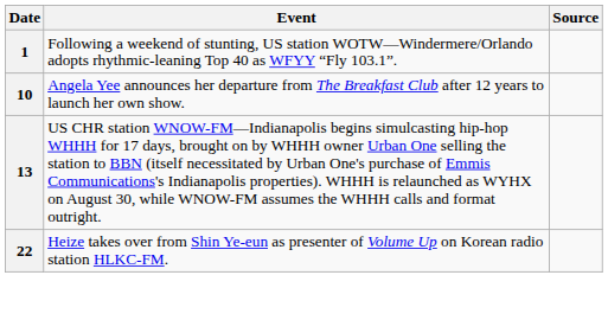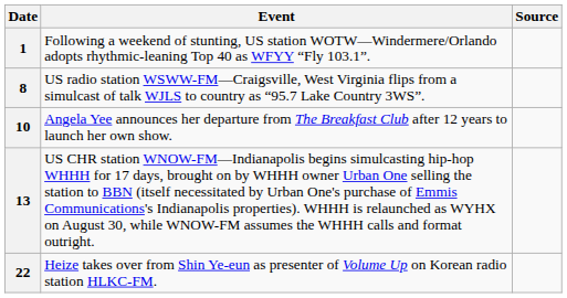+ row: 8 | US radio station WSWW-FM—Craigsville, West Virginia flips from a simulcast of talk WJLS to country as “95.7 Lake Country 3WS”.
